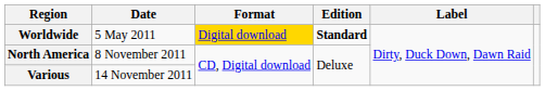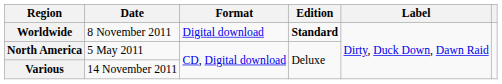Worldwide | Date: 5 May 2011 -> 8 November 2011
Worldwide | Format: gold background -> no background
North America | Date: 8 November 2011 -> 5 May 2011
